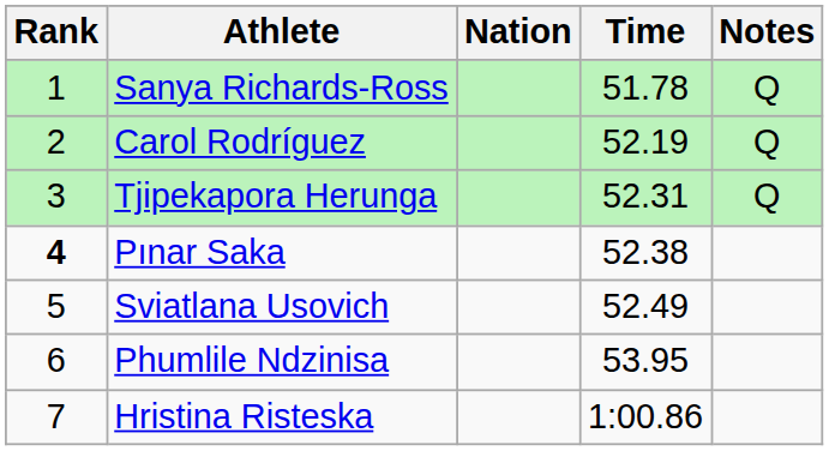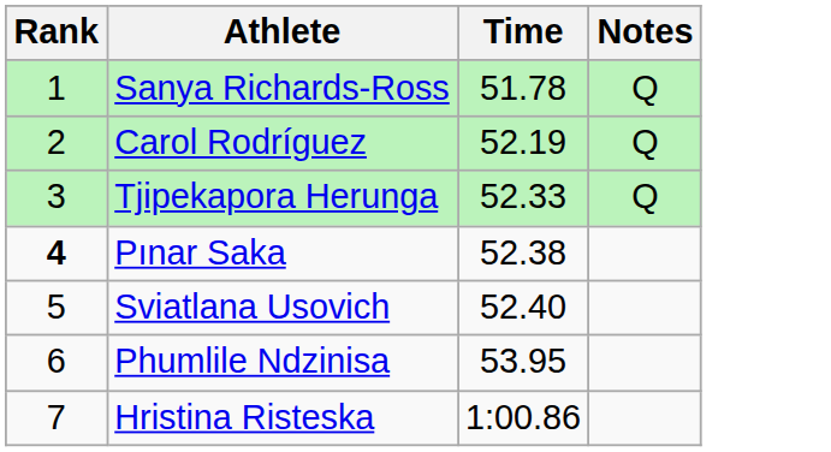- column: Nation
Tjipekapora Herunga | Time: 52.31 -> 52.33
Sviatlana Usovich | Time: 52.49 -> 52.40
